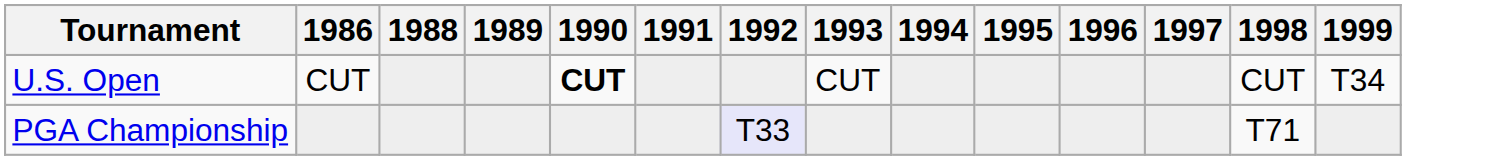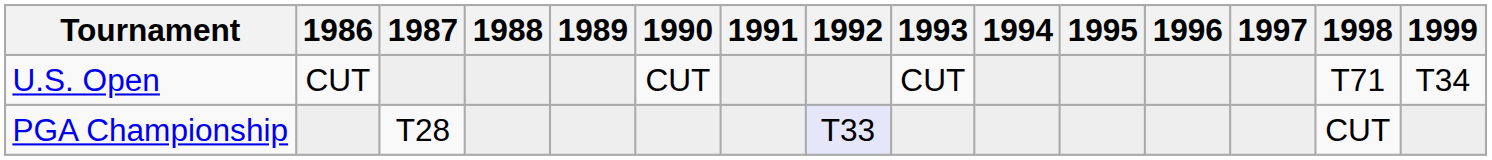+ column: 1987 | T28
U.S. Open | 1990: bold -> normal
U.S. Open | 1998: CUT -> T71
PGA Championship | 1998: T71 -> CUT
